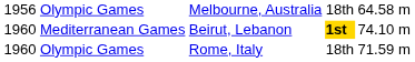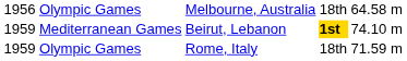Mediterranean Games | column 1: 1960 -> 1959
Olympic Games / Rome, Italy | column 1: 1960 -> 1959
